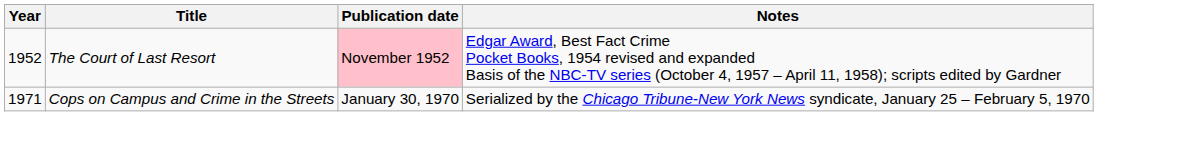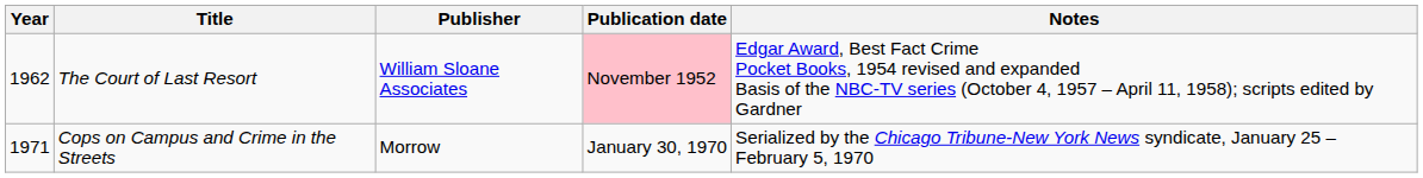+ column: Publisher | William Sloane Associates | Morrow
The Court of Last Resort | Year: 1952 -> 1962
